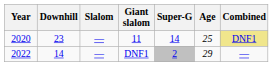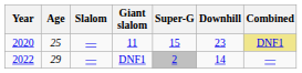columns swapped: Age <-> Downhill
11 | Super-G: 14 -> 15
